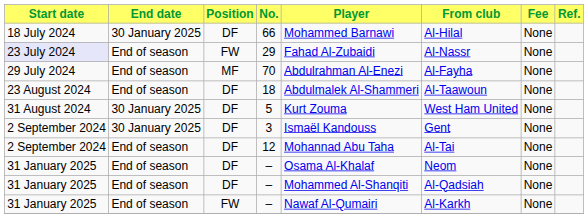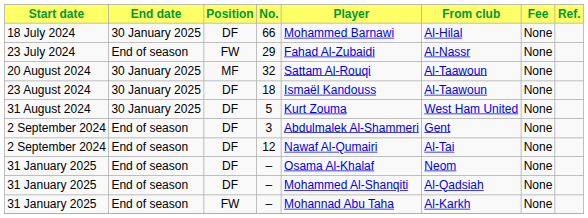29 | Start date: lavender background -> no background
- row: 29 July 2024 | End of season | MF | 70 | Abdulrahman Al-Enezi | Al-Fayha | None
+ row: 20 August 2024 | 30 January 2025 | MF | 32 | Sattam Al-Rouqi | Al-Taawoun | None
18 | End date: End of season -> 30 January 2025
18 | Player: Abdulmalek Al-Shammeri -> Ismaël Kandouss
3 | End date: 30 January 2025 -> End of season
3 | Player: Ismaël Kandouss -> Abdulmalek Al-Shammeri
12 | Player: Mohannad Abu Taha -> Nawaf Al-Qumairi
FW / – | Player: Nawaf Al-Qumairi -> Mohannad Abu Taha
